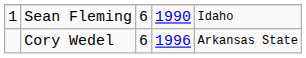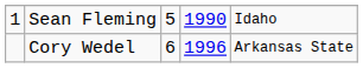Sean Fleming | column 3: 6 -> 5
